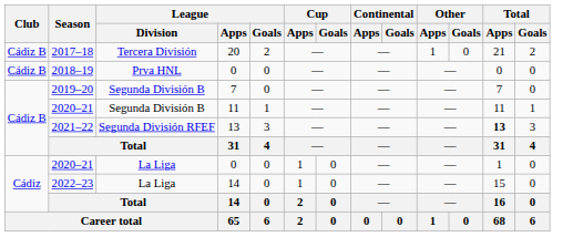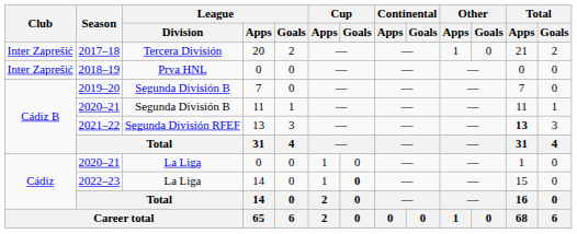2017–18 | Club: Cádiz B -> Inter Zaprešić
2018–19 | Club: Cádiz B -> Inter Zaprešić
2022–23 | Cup / Goals: normal -> bold
